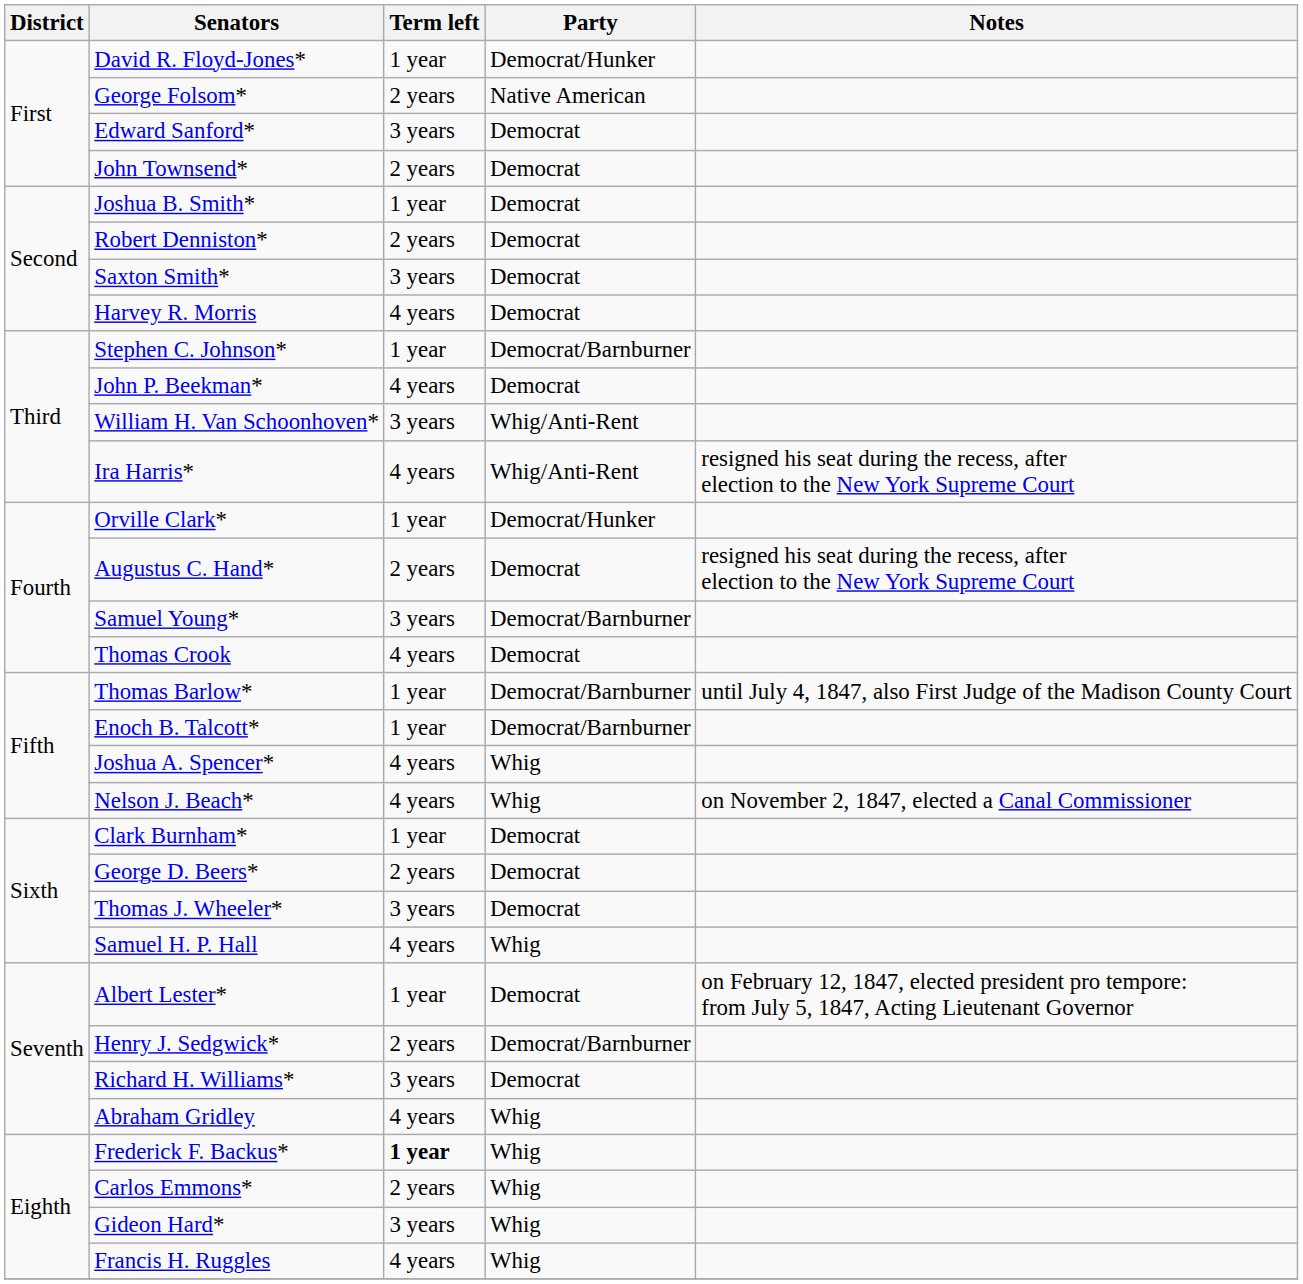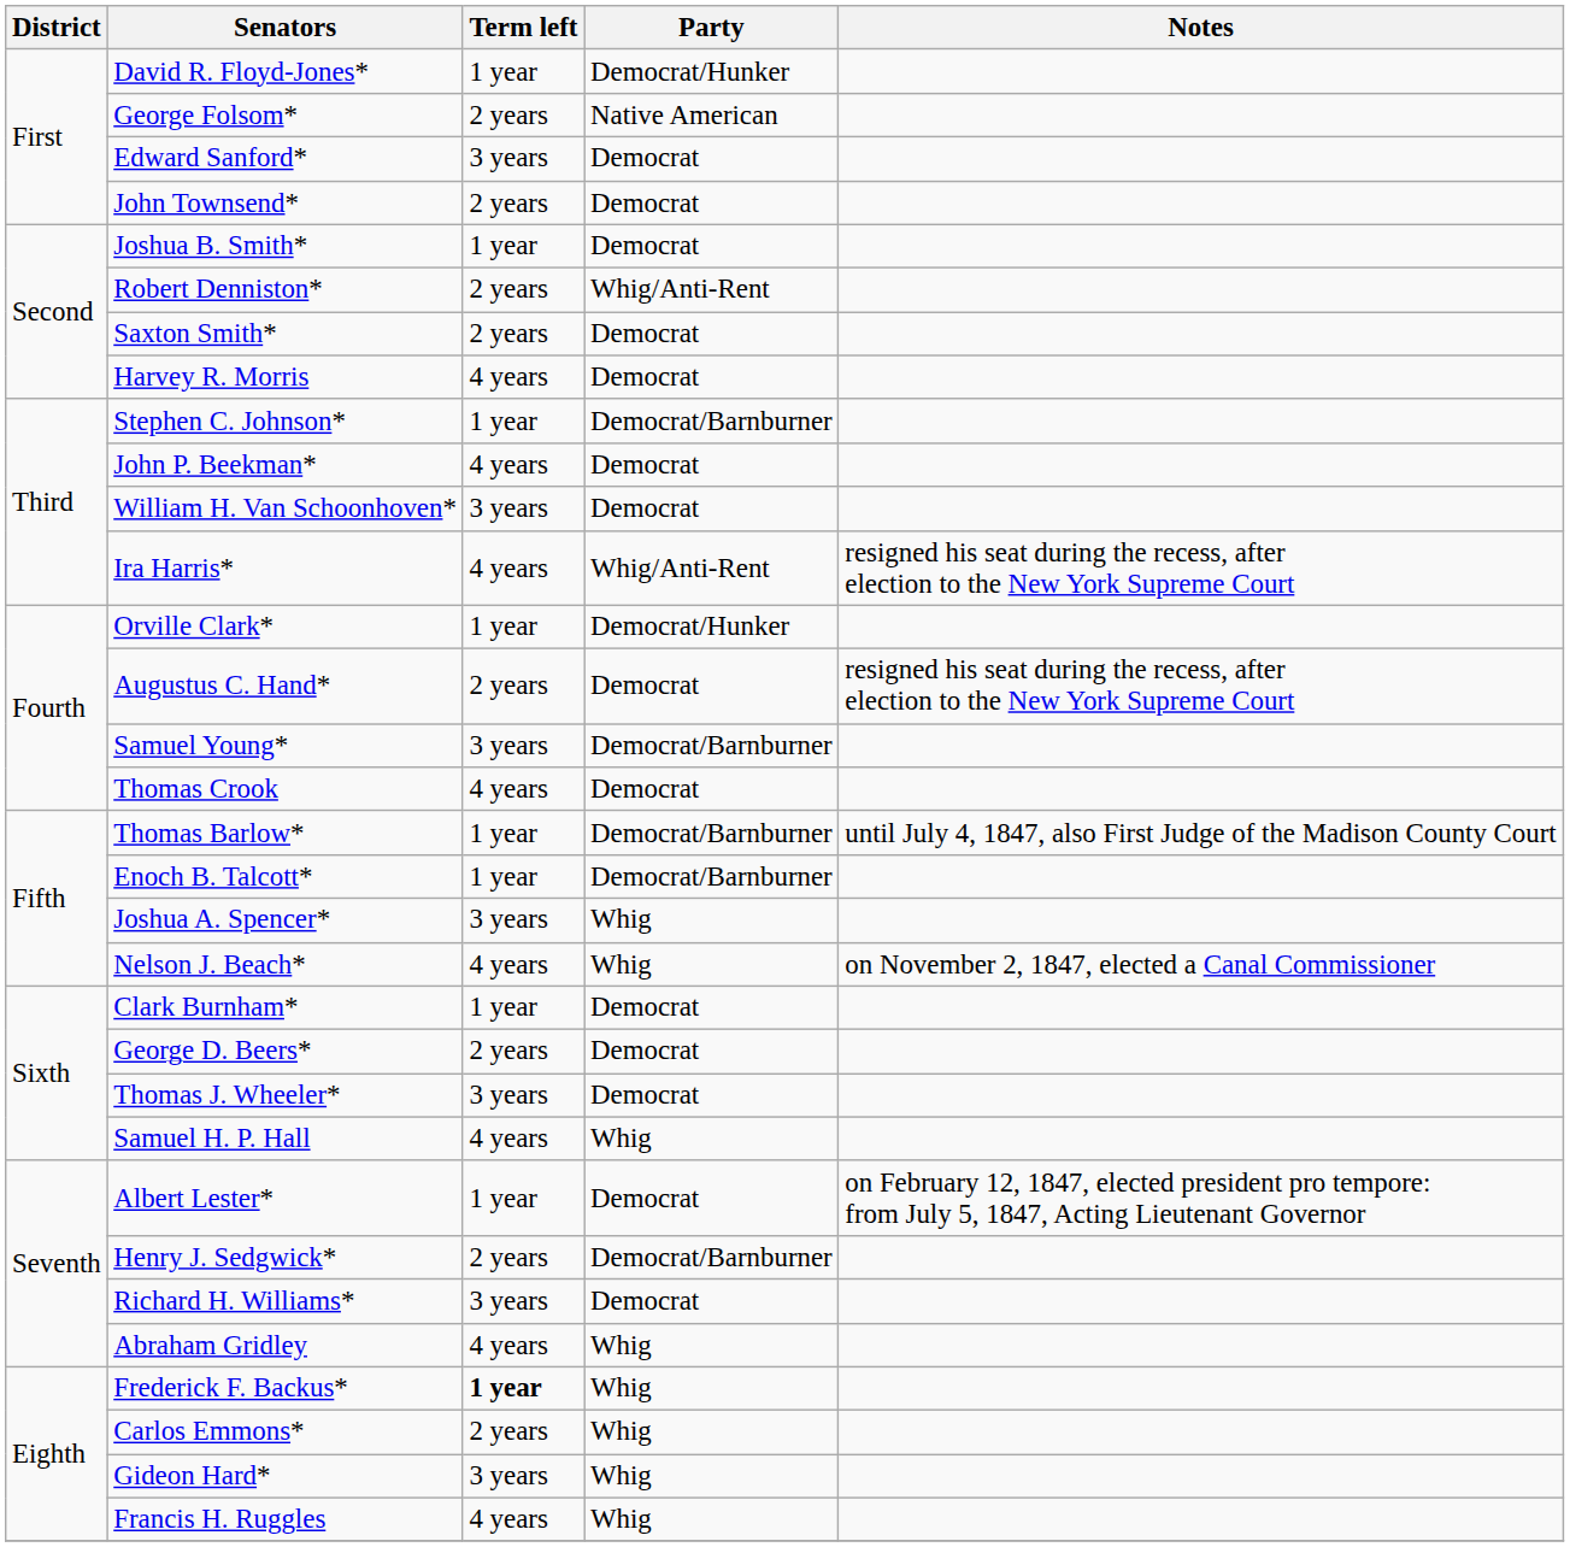Robert Denniston* | Party: Democrat -> Whig/Anti-Rent
Saxton Smith* | Term left: 3 years -> 2 years
William H. Van Schoonhoven* | Party: Whig/Anti-Rent -> Democrat
Joshua A. Spencer* | Term left: 4 years -> 3 years
